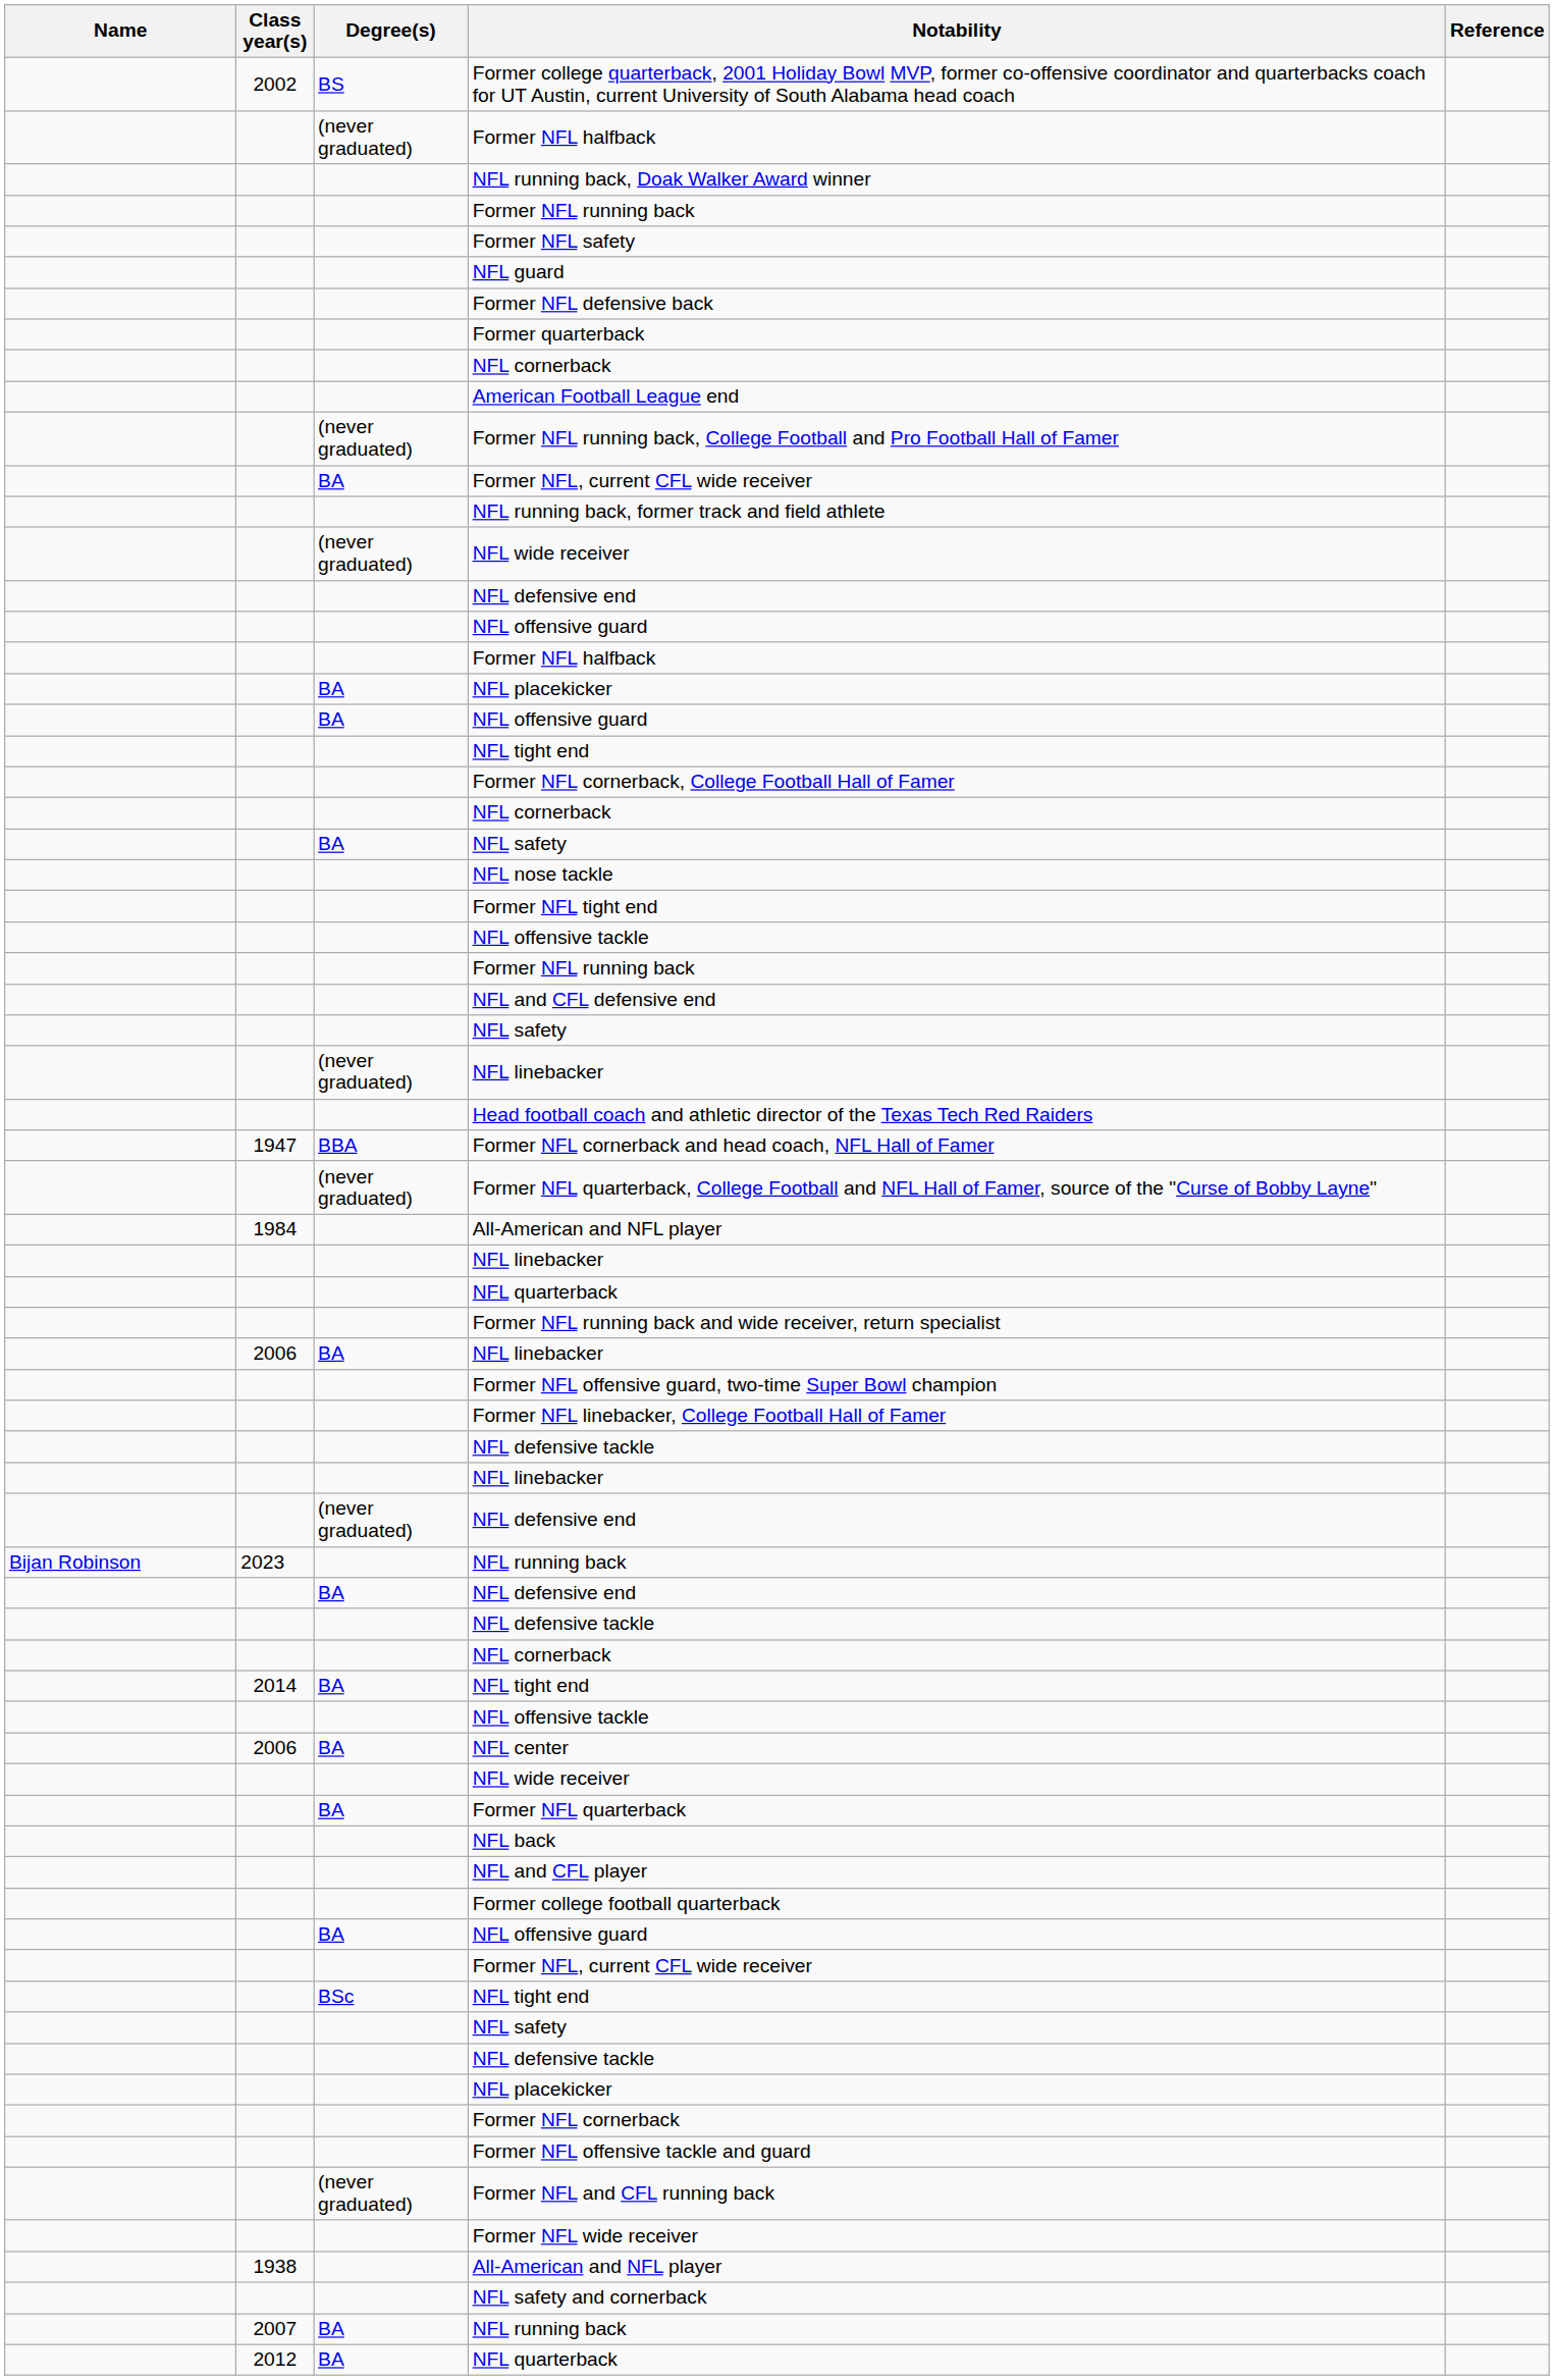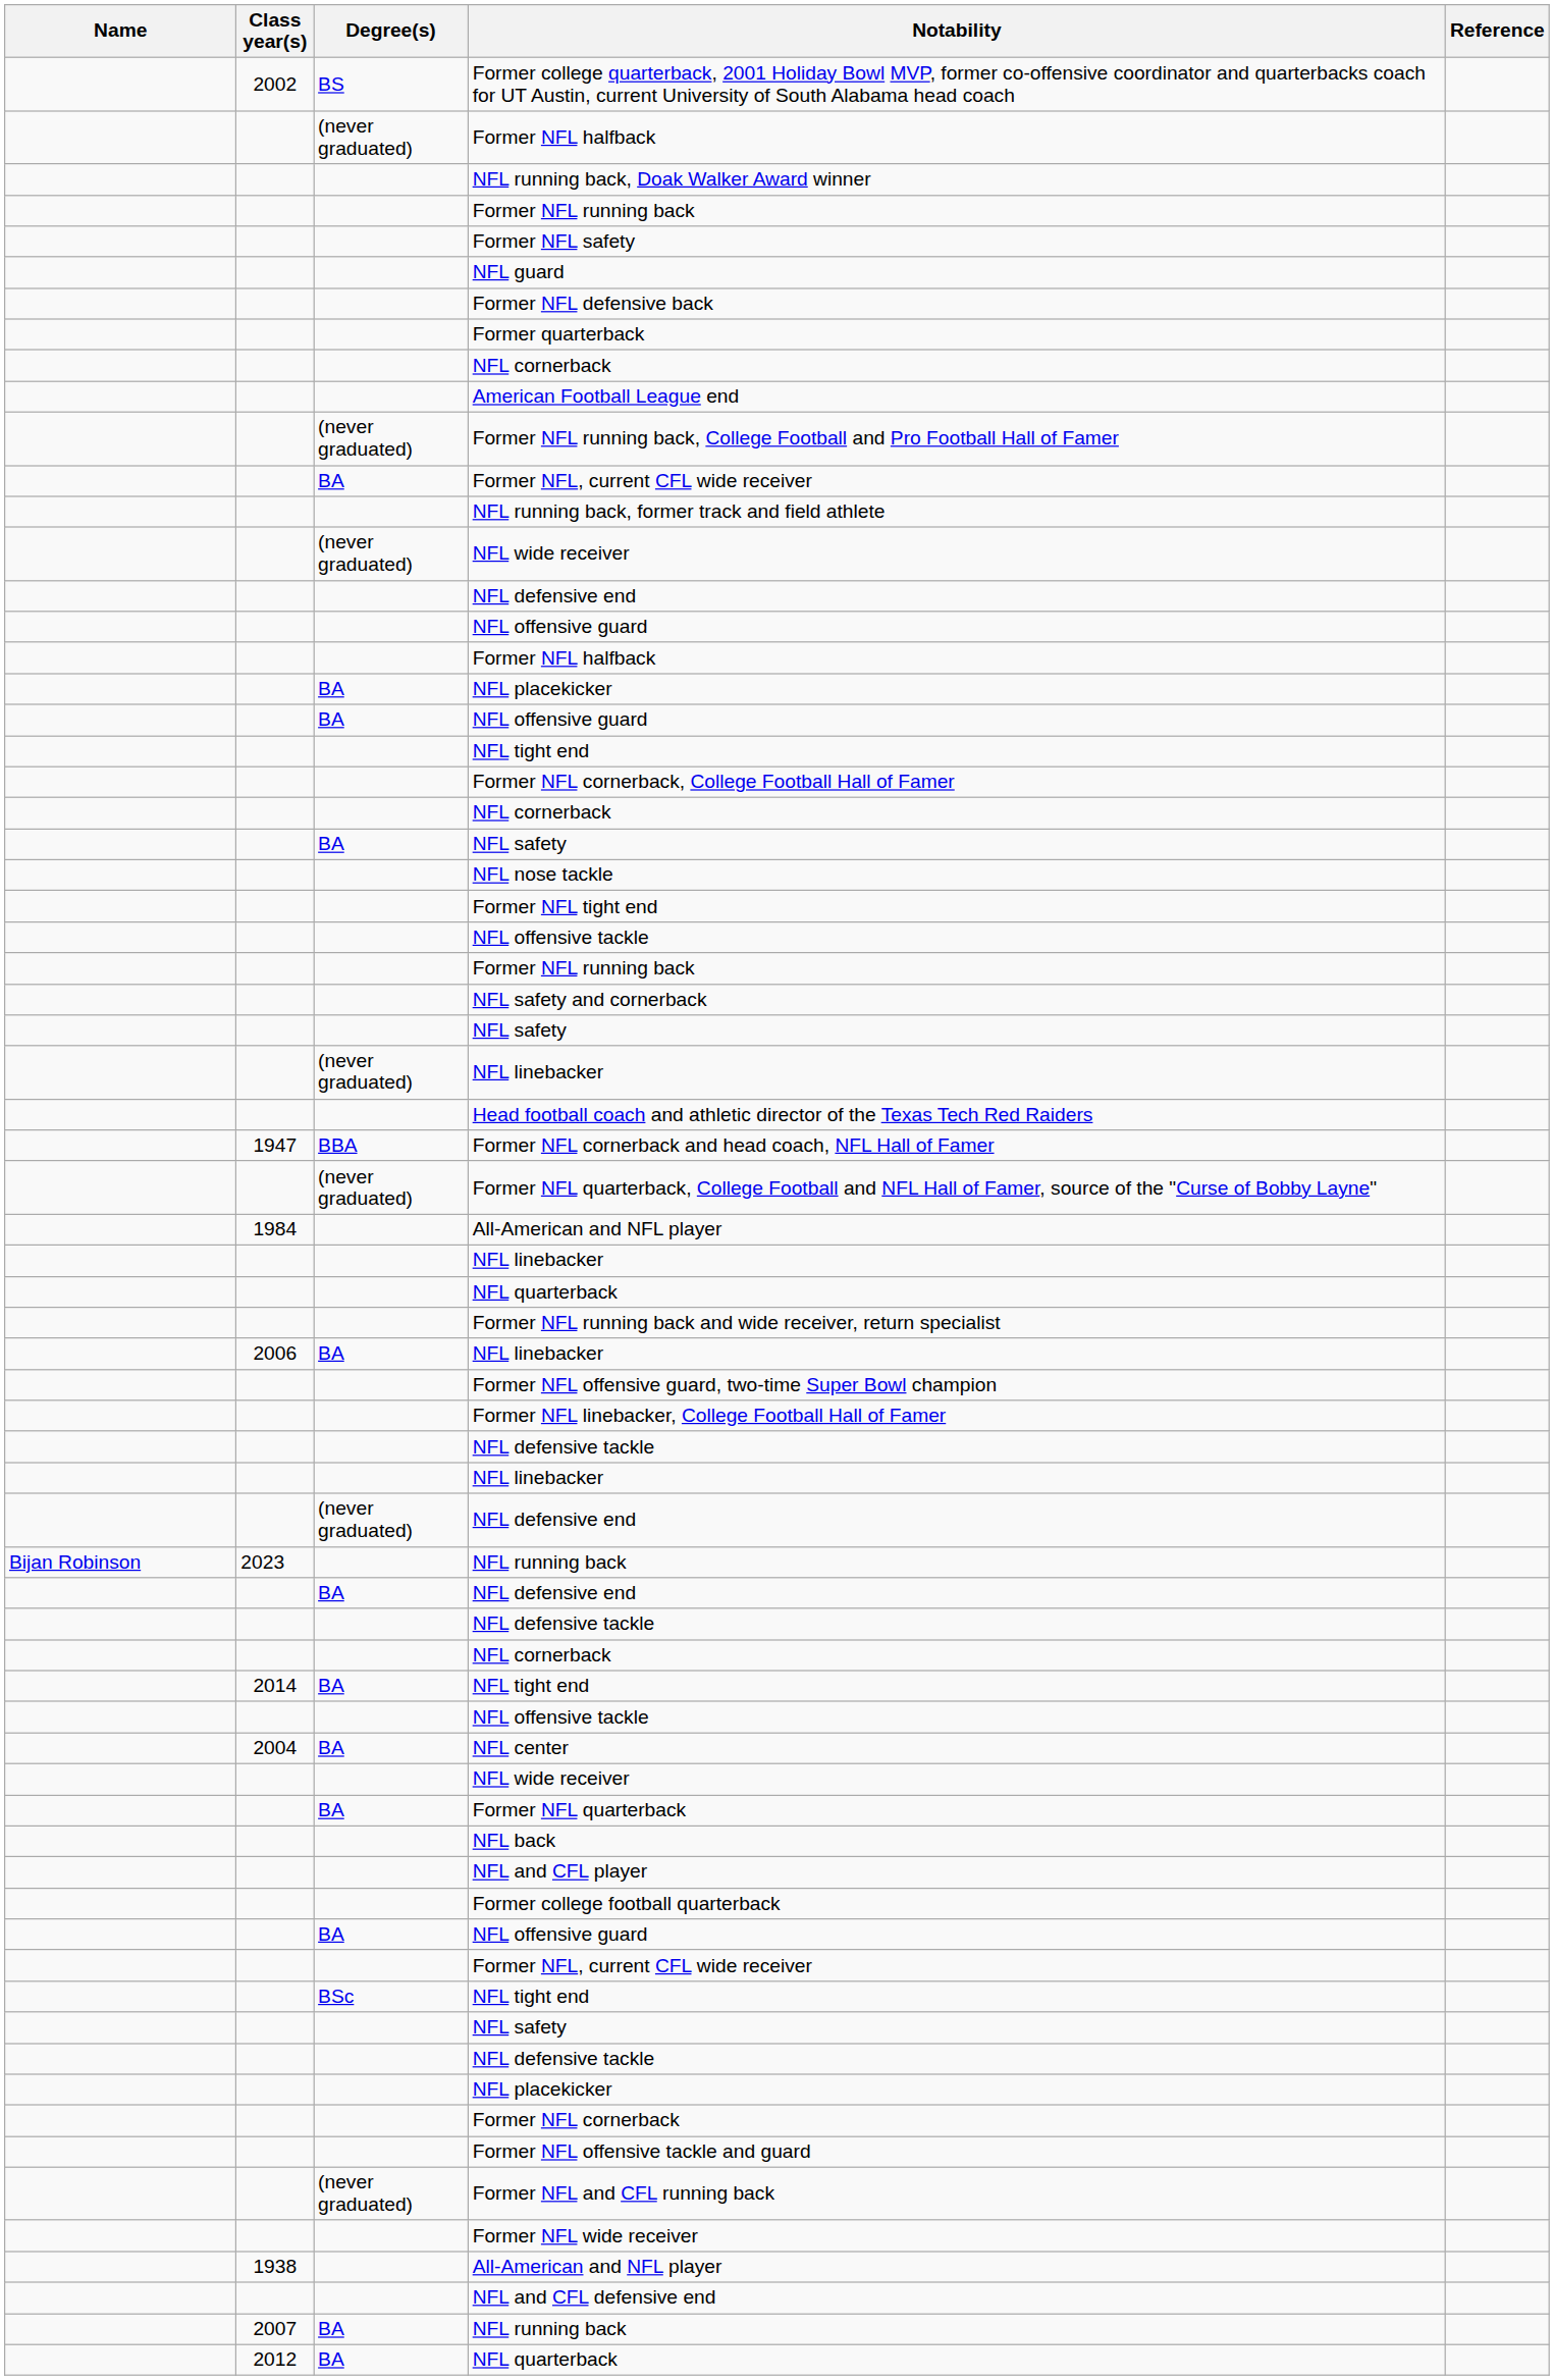rows swapped: NFL safety and cornerback <-> NFL and CFL defensive end
NFL center | Class year(s): 2006 -> 2004
